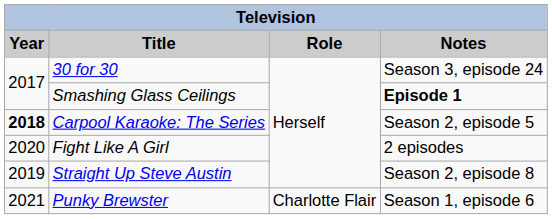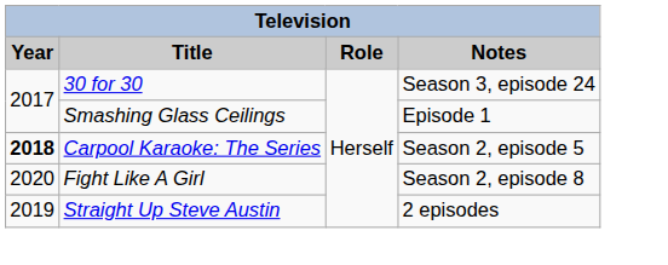Smashing Glass Ceilings | Notes: bold -> normal
Fight Like A Girl | Notes: 2 episodes -> Season 2, episode 8
Straight Up Steve Austin | Notes: Season 2, episode 8 -> 2 episodes
- row: 2021 | Punky Brewster | Charlotte Flair | Season 1, episode 6
